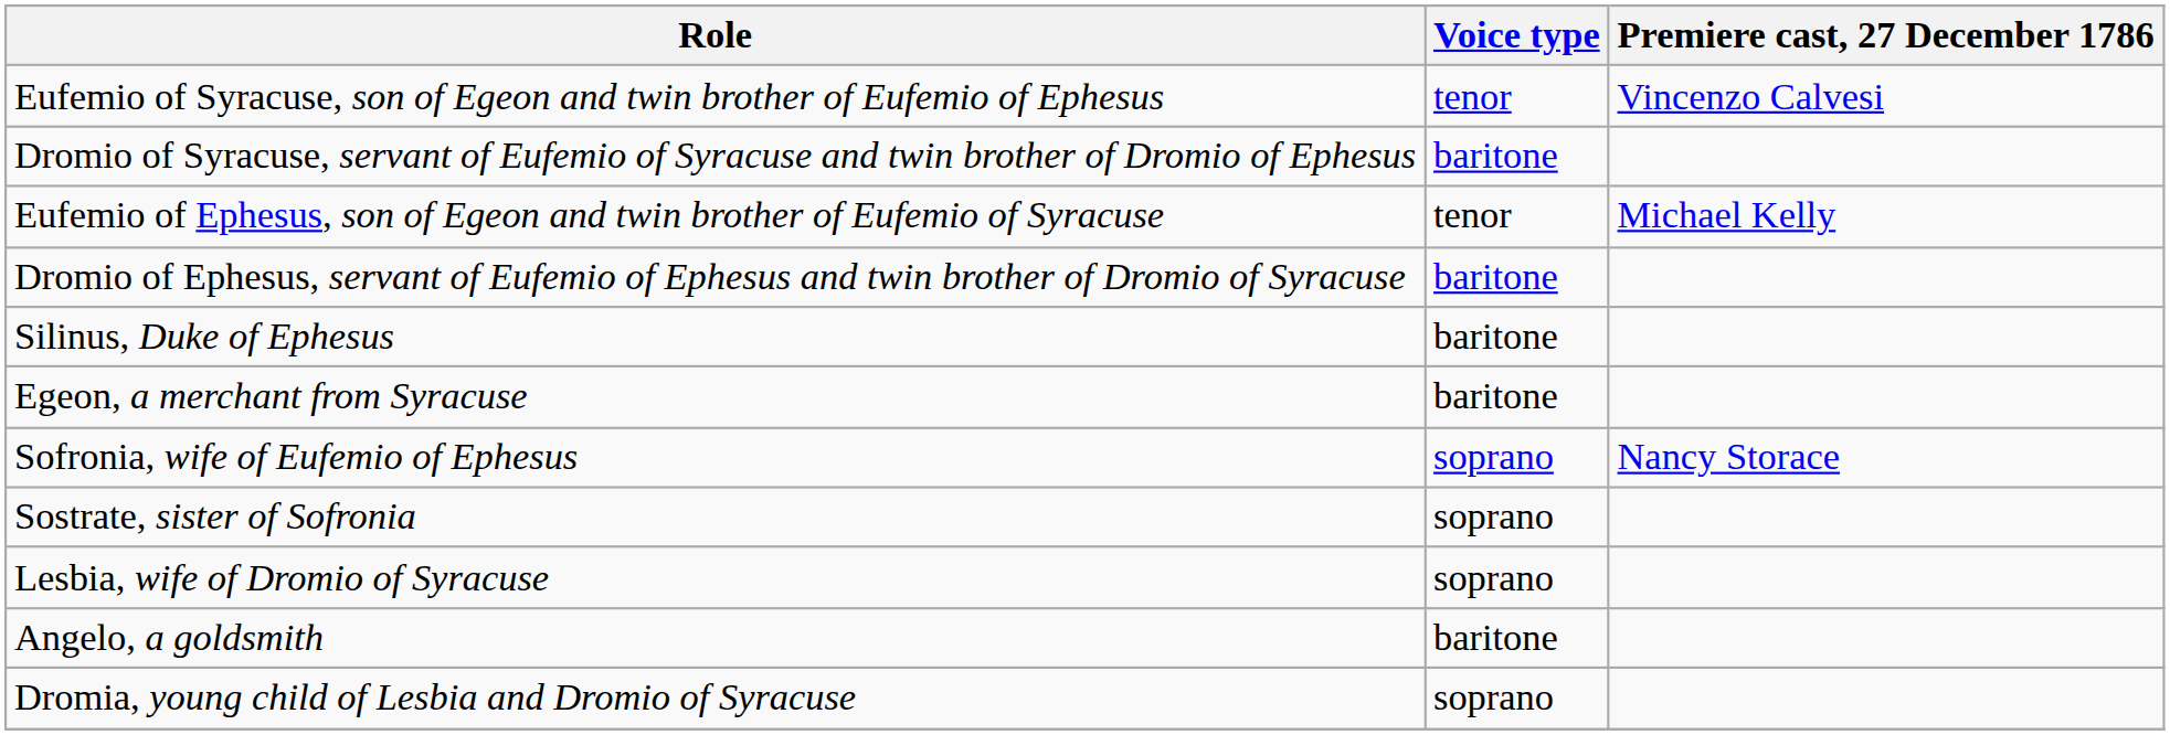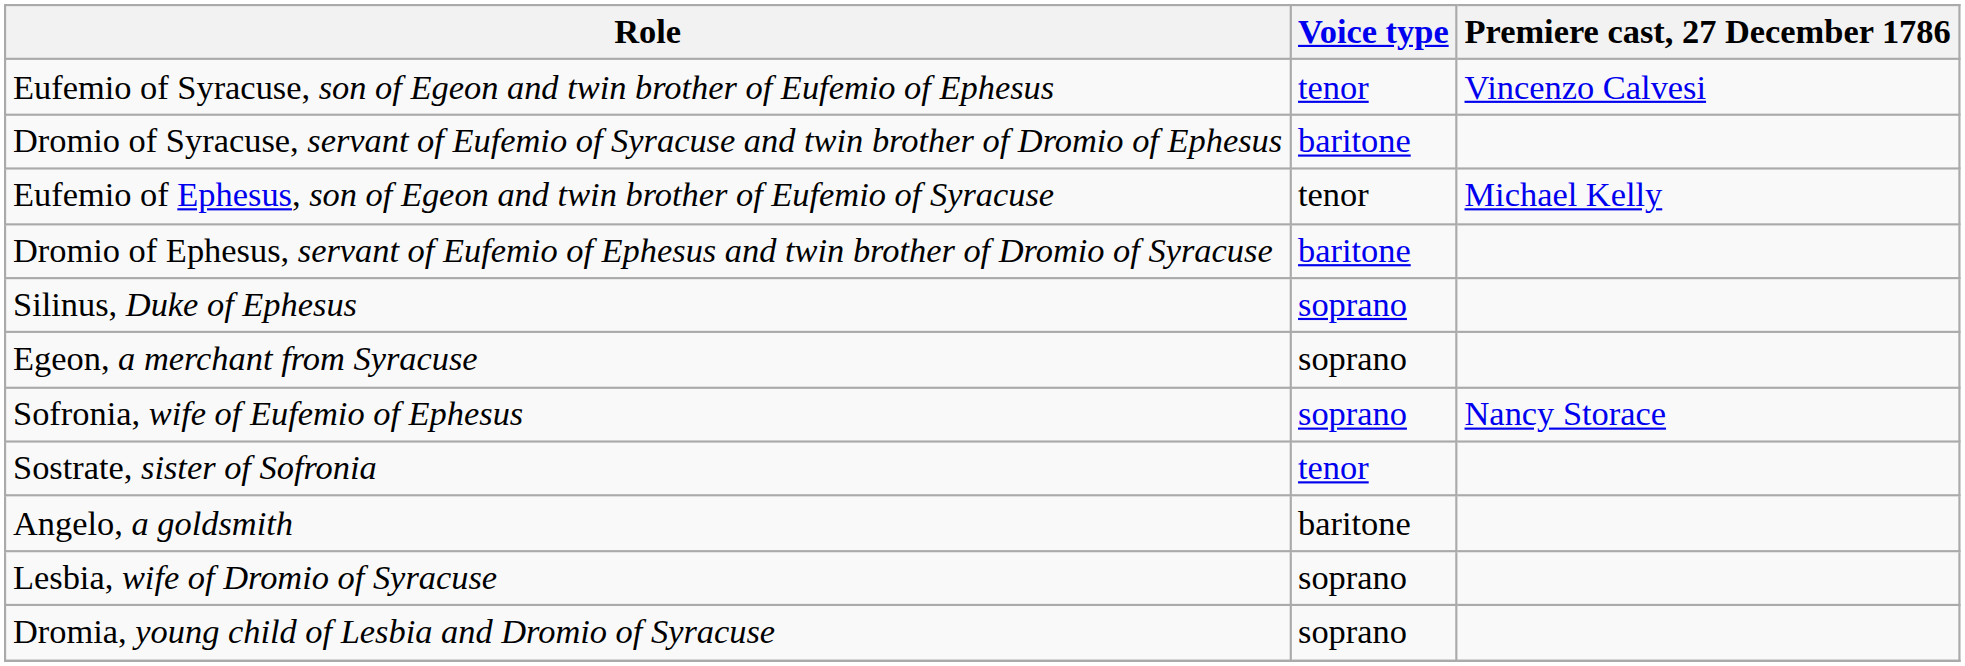Silinus, Duke of Ephesus | Voice type: baritone -> soprano
Egeon, a merchant from Syracuse | Voice type: baritone -> soprano
Sostrate, sister of Sofronia | Voice type: soprano -> tenor
rows swapped: Angelo, a goldsmith <-> Lesbia, wife of Dromio of Syracuse
